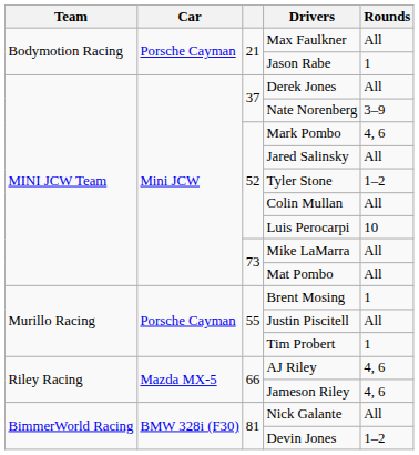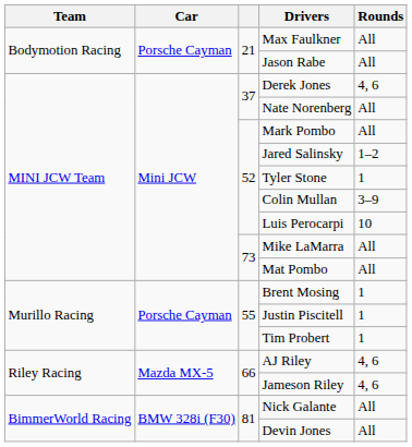Jason Rabe | Rounds: 1 -> All
Derek Jones | Rounds: All -> 4, 6
Nate Norenberg | Rounds: 3–9 -> All
Mark Pombo | Rounds: 4, 6 -> All
Jared Salinsky | Rounds: All -> 1–2
Tyler Stone | Rounds: 1–2 -> 1
Colin Mullan | Rounds: All -> 3–9
Justin Piscitell | Rounds: All -> 1
Devin Jones | Rounds: 1–2 -> All
